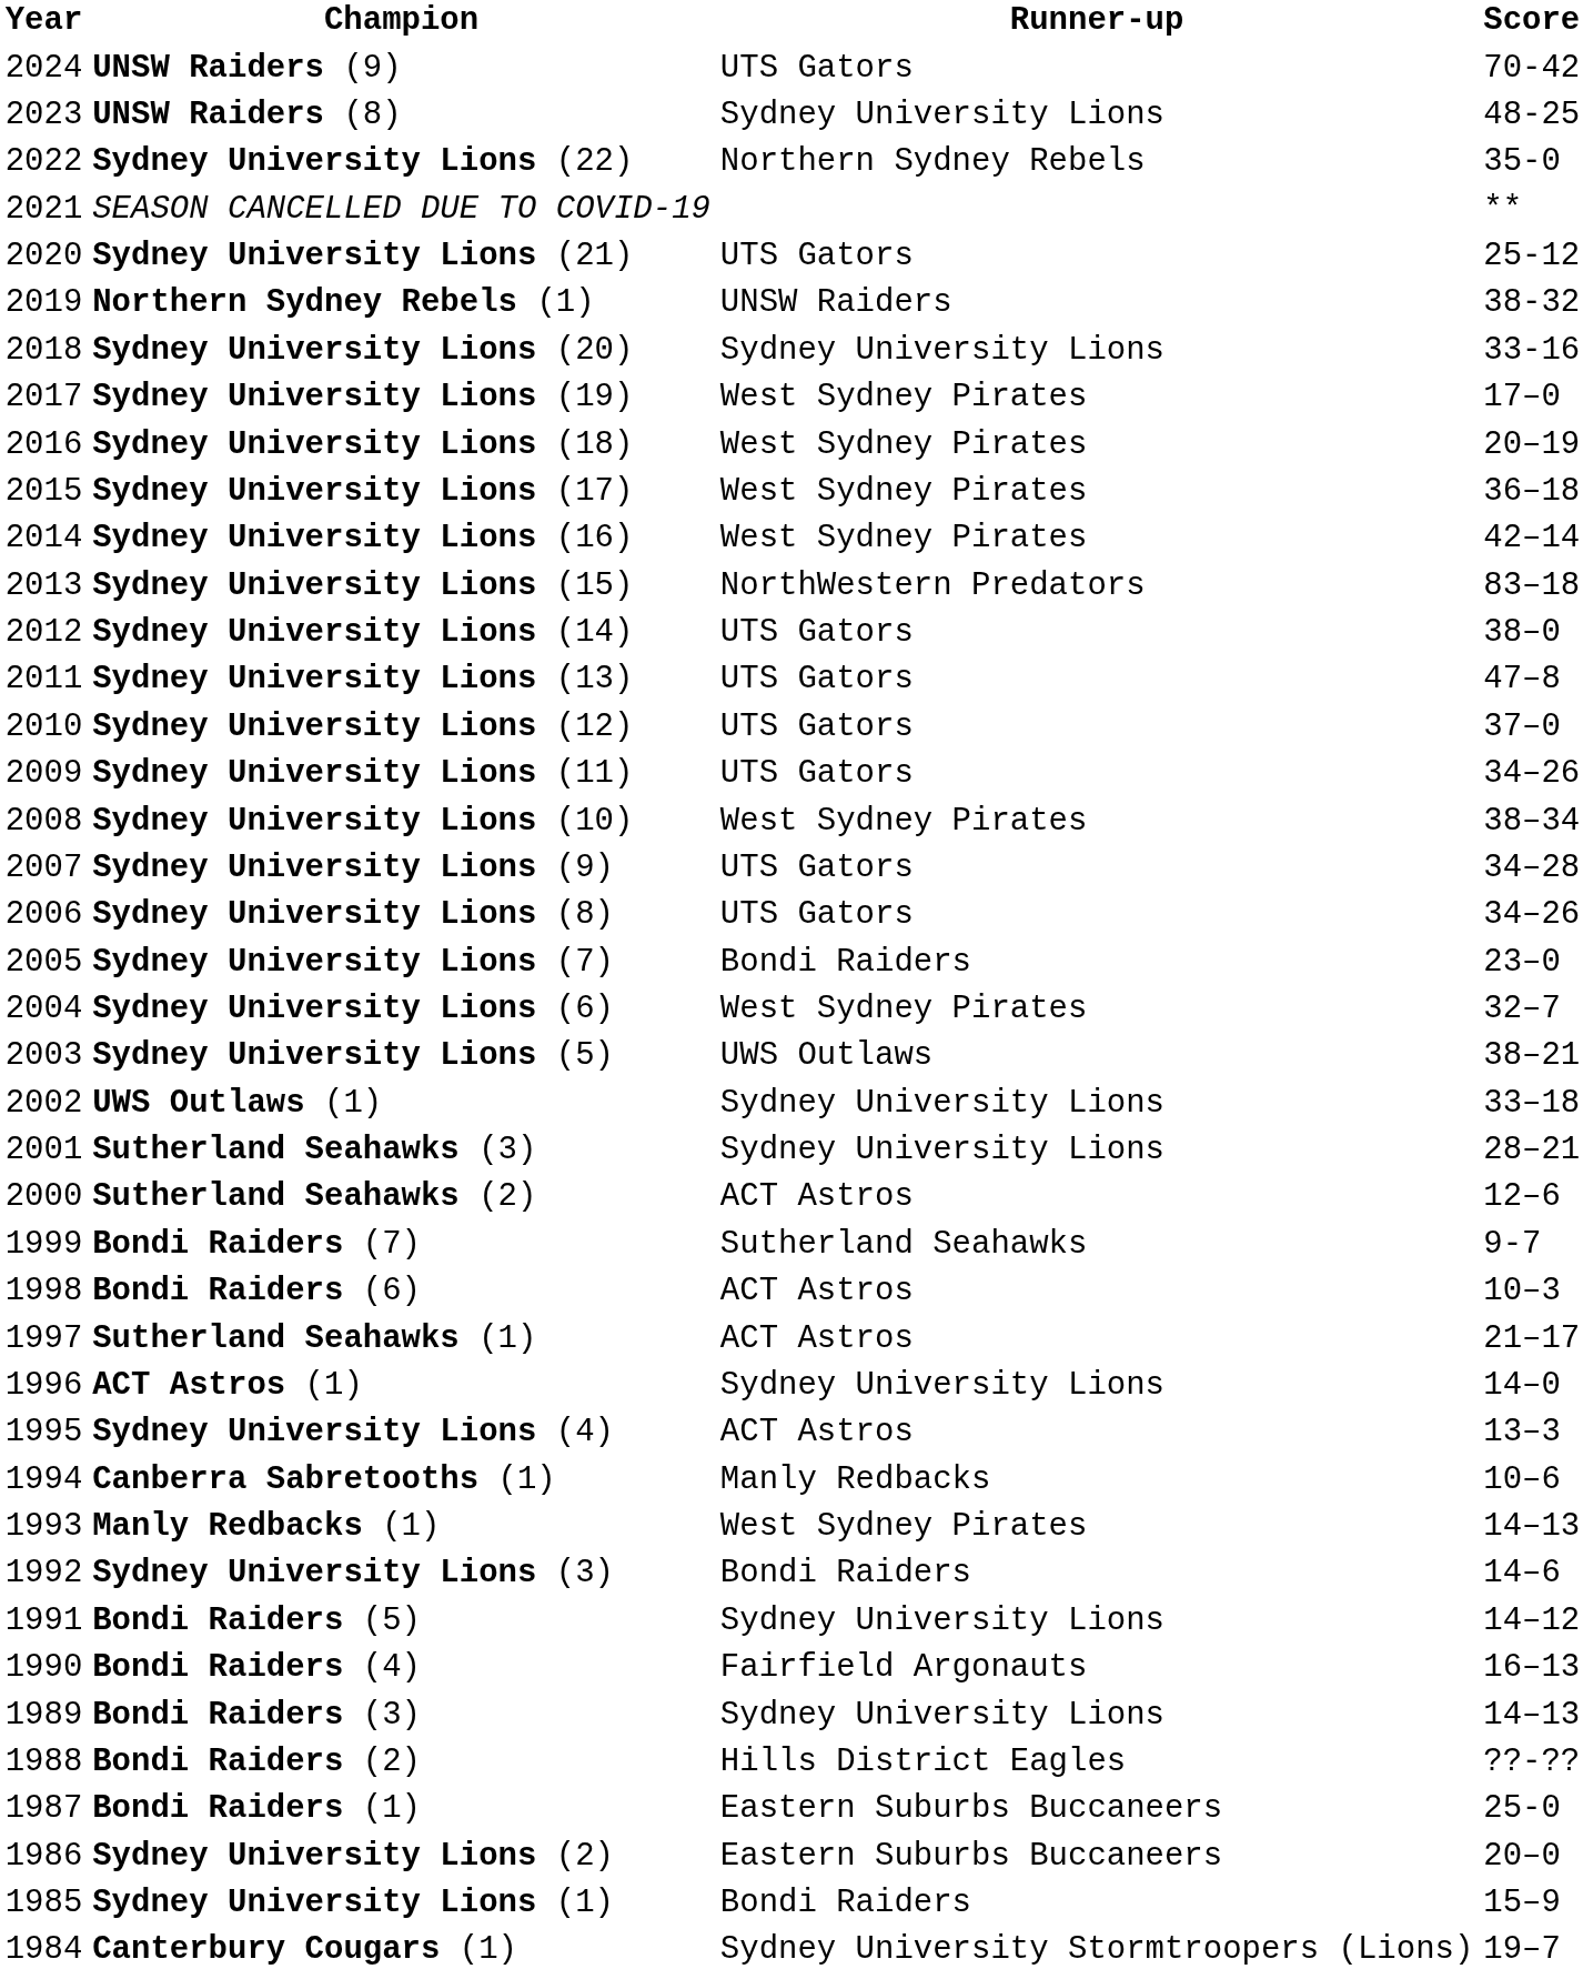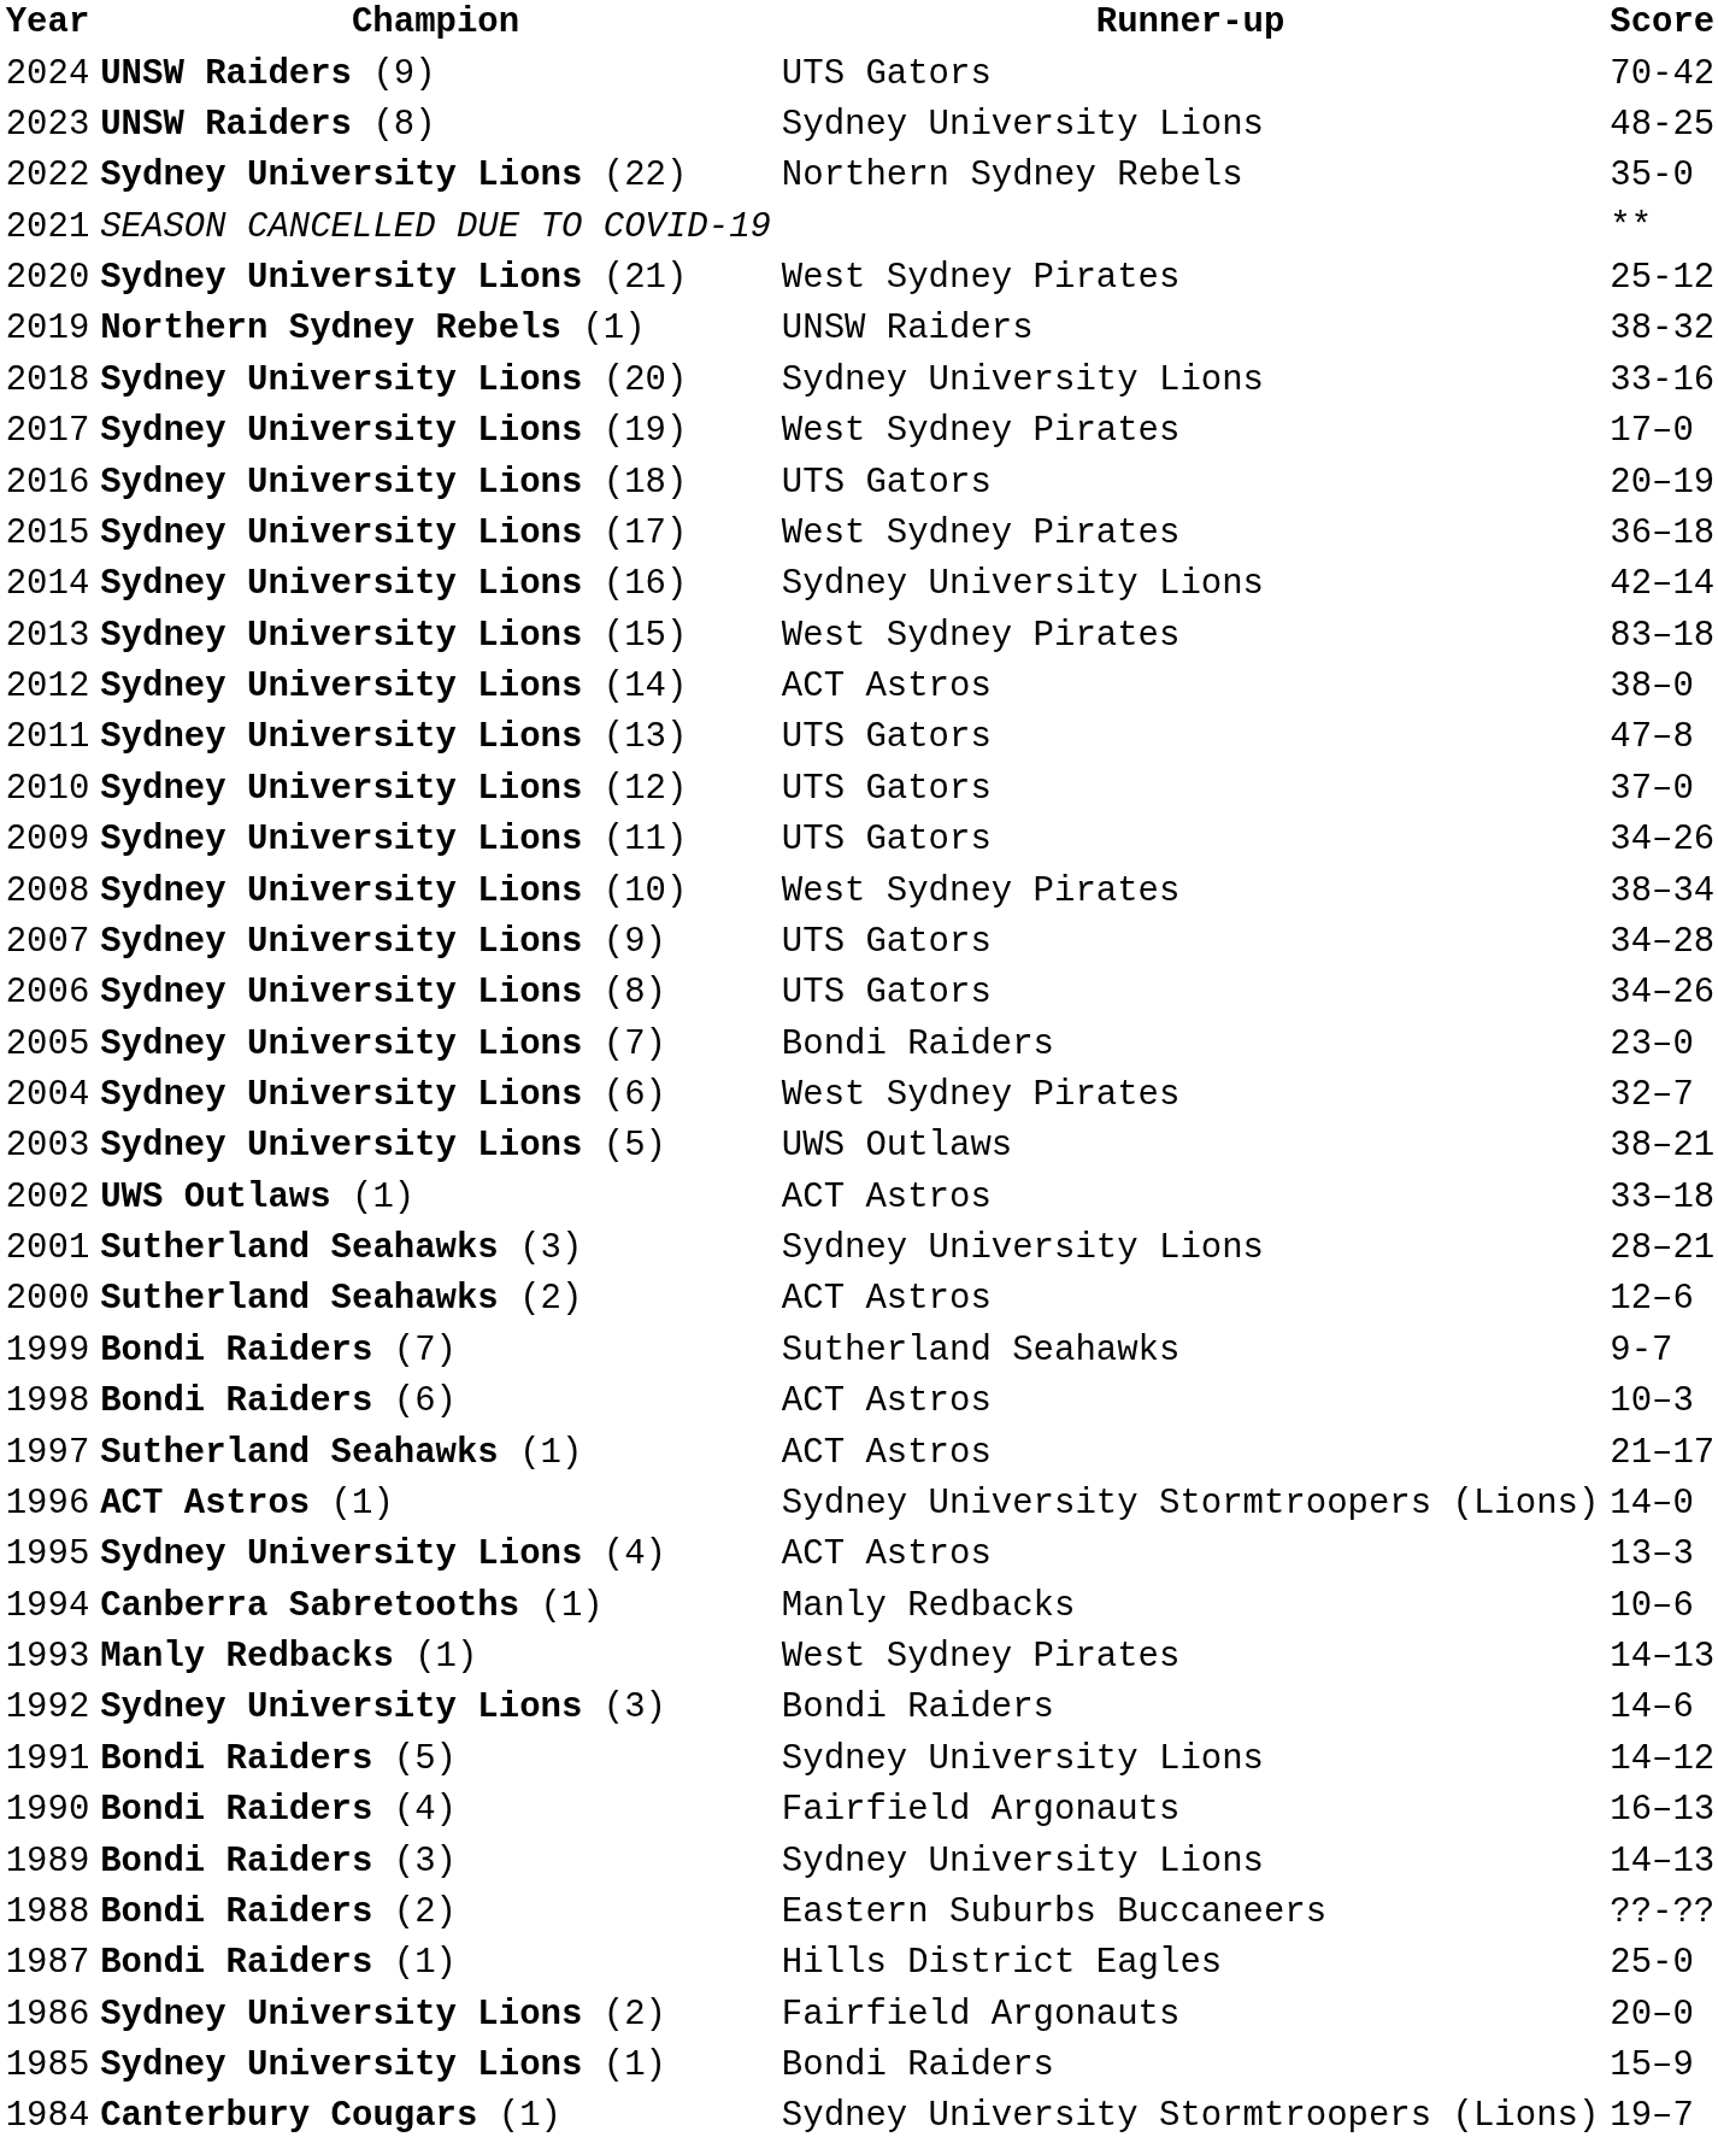Sydney University Lions (21) | Runner-up: UTS Gators -> West Sydney Pirates
Sydney University Lions (18) | Runner-up: West Sydney Pirates -> UTS Gators
Sydney University Lions (16) | Runner-up: West Sydney Pirates -> Sydney University Lions
Sydney University Lions (15) | Runner-up: NorthWestern Predators -> West Sydney Pirates
Sydney University Lions (14) | Runner-up: UTS Gators -> ACT Astros
UWS Outlaws (1) | Runner-up: Sydney University Lions -> ACT Astros
ACT Astros (1) | Runner-up: Sydney University Lions -> Sydney University Stormtroopers (Lions)
Bondi Raiders (2) | Runner-up: Hills District Eagles -> Eastern Suburbs Buccaneers
Bondi Raiders (1) | Runner-up: Eastern Suburbs Buccaneers -> Hills District Eagles
Sydney University Lions (2) | Runner-up: Eastern Suburbs Buccaneers -> Fairfield Argonauts
